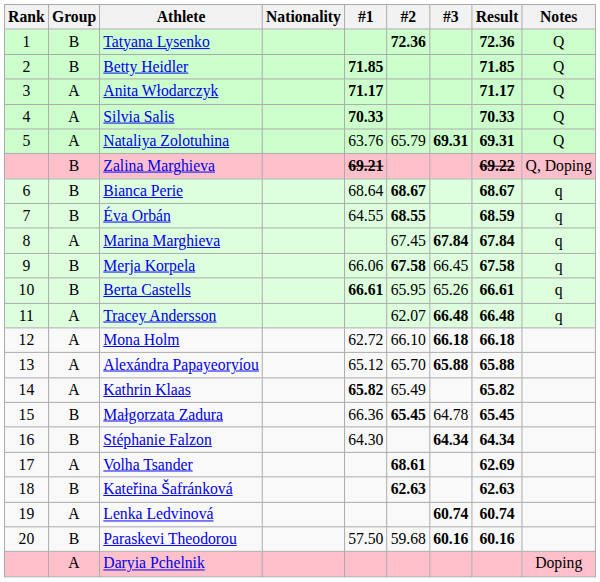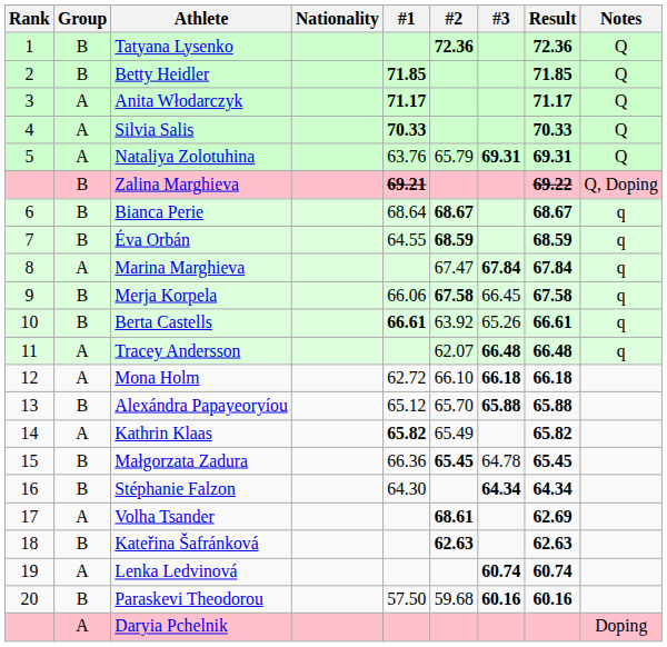Éva Orbán | #2: 68.55 -> 68.59
Marina Marghieva | #2: 67.45 -> 67.47
Berta Castells | #2: 65.95 -> 63.92
Alexándra Papayeoryíou | Group: A -> B
